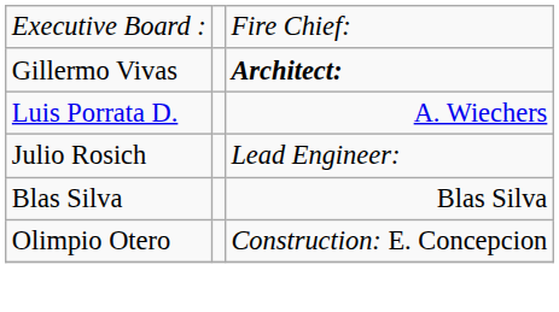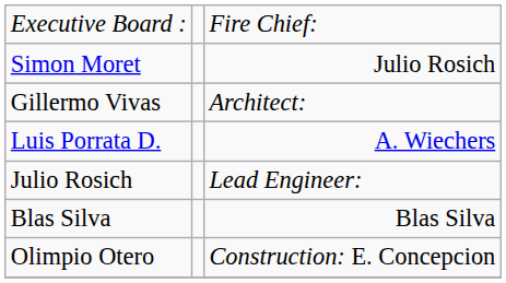+ row: Simon Moret | Julio Rosich
Gillermo Vivas | column 3: bold -> normal
